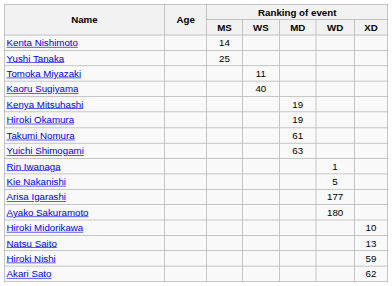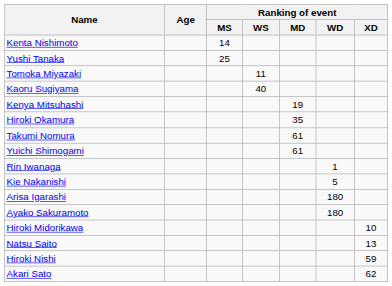Hiroki Okamura | Ranking of event / MD: 19 -> 35
Yuichi Shimogami | Ranking of event / MD: 63 -> 61
Arisa Igarashi | Ranking of event / WD: 177 -> 180
